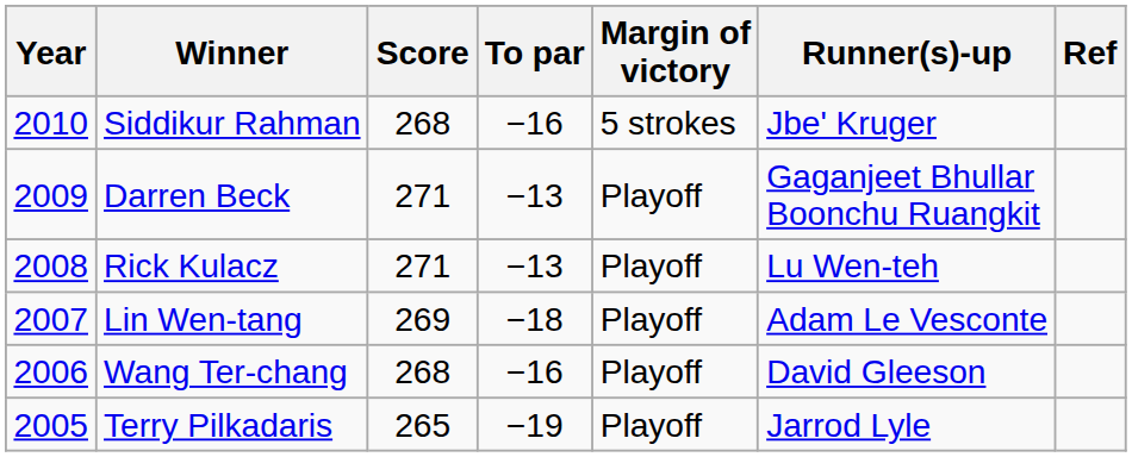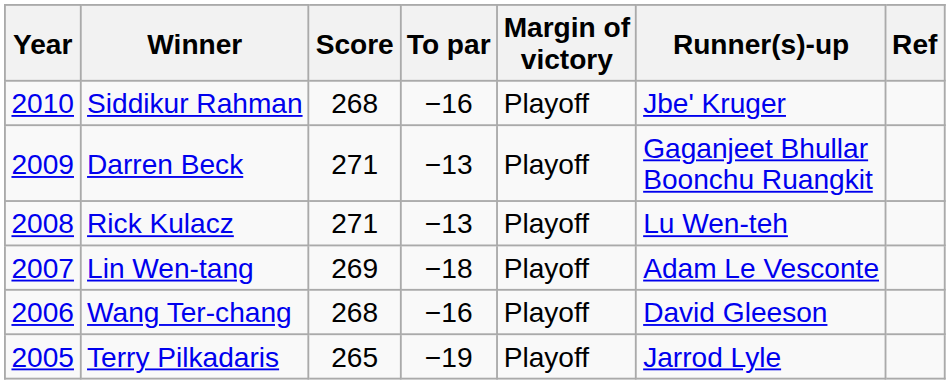Siddikur Rahman | Margin of victory: 5 strokes -> Playoff
